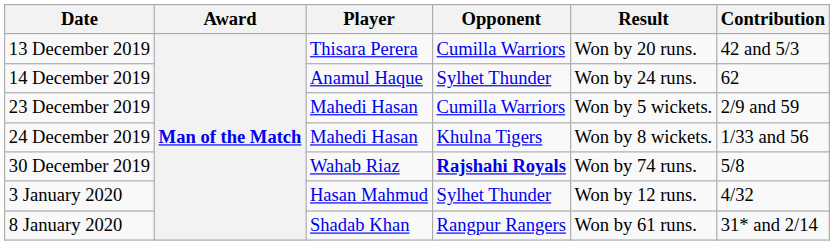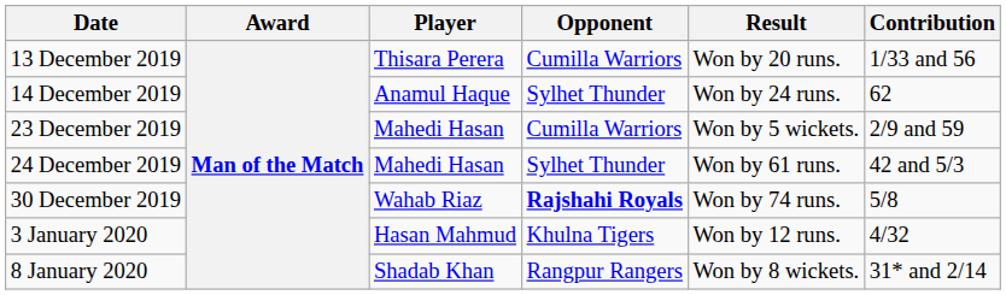13 December 2019 | Contribution: 42 and 5/3 -> 1/33 and 56
24 December 2019 | Opponent: Khulna Tigers -> Sylhet Thunder
24 December 2019 | Result: Won by 8 wickets. -> Won by 61 runs.
24 December 2019 | Contribution: 1/33 and 56 -> 42 and 5/3
3 January 2020 | Opponent: Sylhet Thunder -> Khulna Tigers
8 January 2020 | Result: Won by 61 runs. -> Won by 8 wickets.
